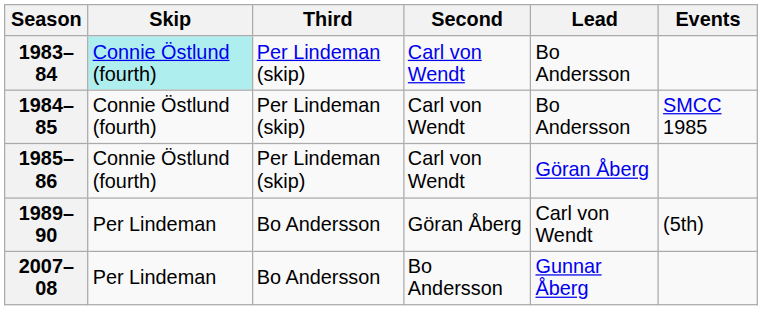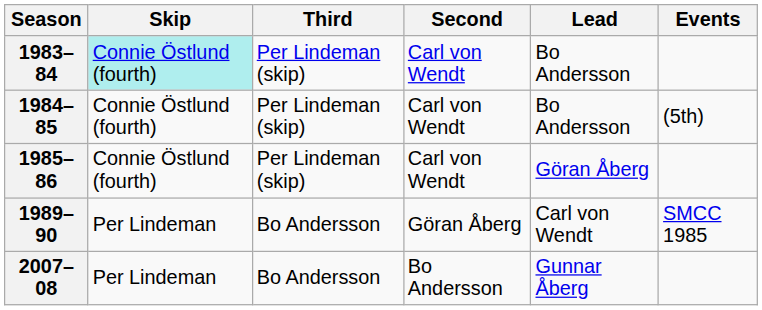1984–85 | Events: SMCC 1985 -> (5th)
1989–90 | Events: (5th) -> SMCC 1985
